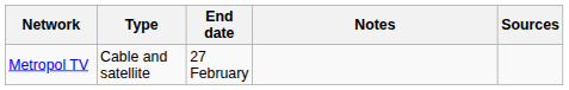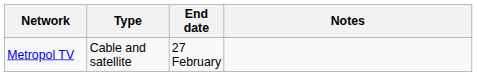- column: Sources
